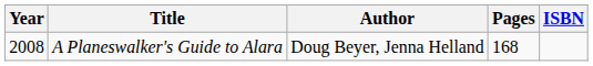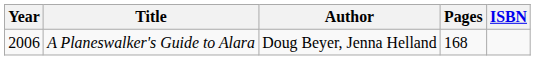A Planeswalker's Guide to Alara | Year: 2008 -> 2006
